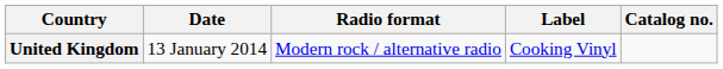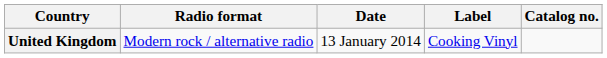columns swapped: Date <-> Radio format
